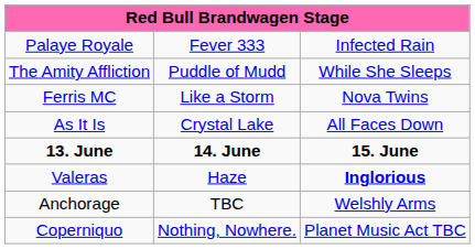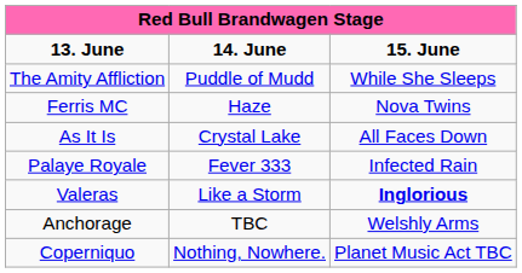rows swapped: 13. June <-> Palaye Royale
Ferris MC | column 2: Like a Storm -> Haze
Valeras | column 2: Haze -> Like a Storm
